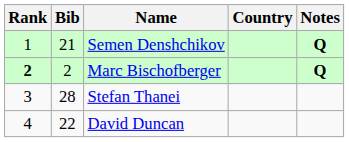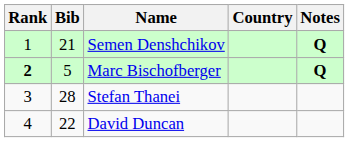Marc Bischofberger | Bib: 2 -> 5
